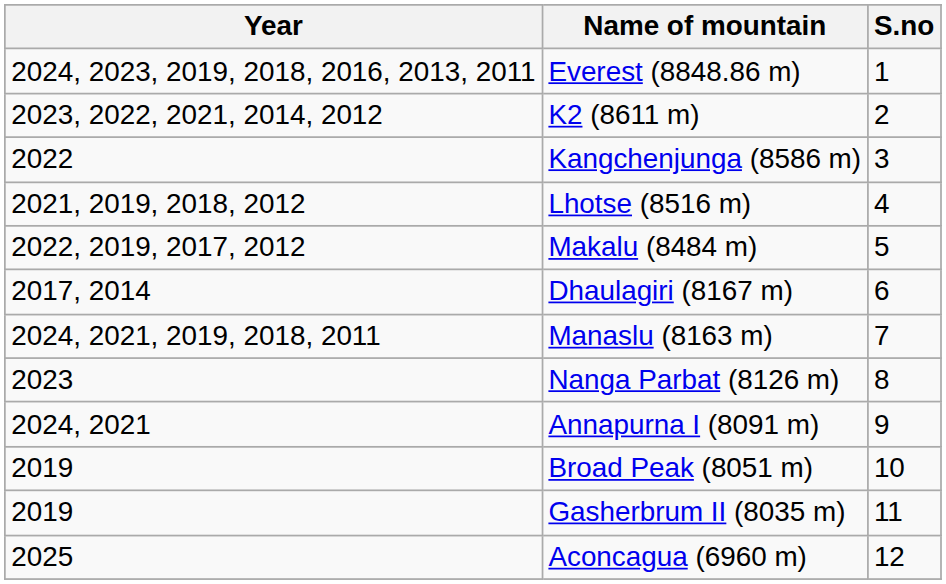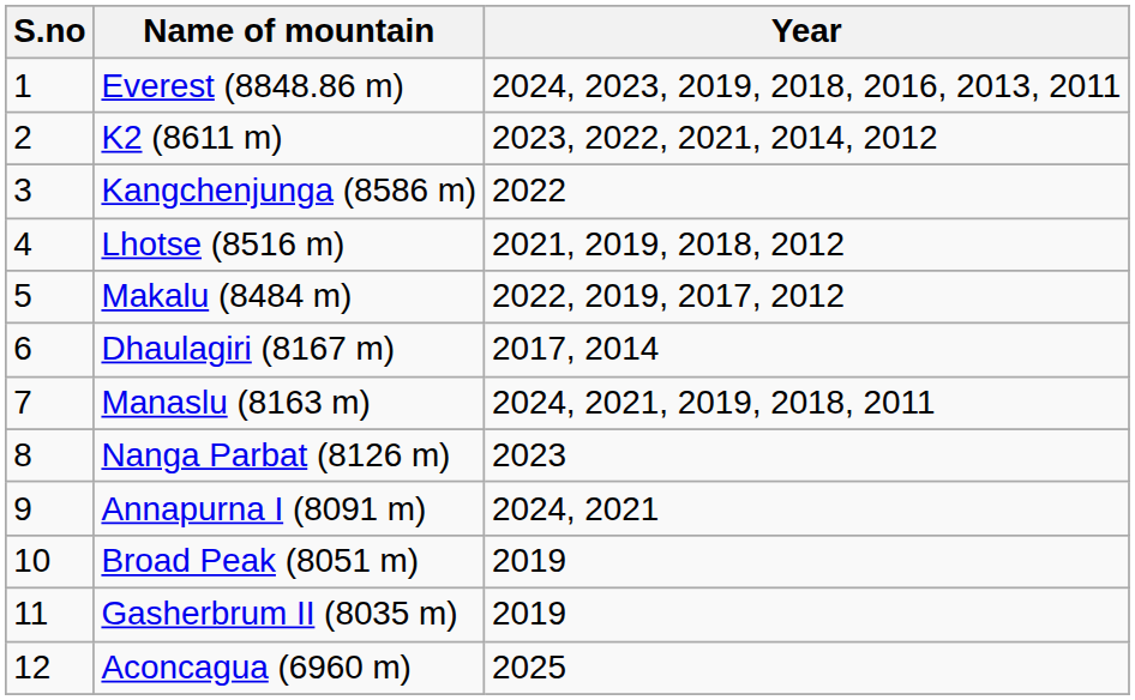columns swapped: S.no <-> Year
